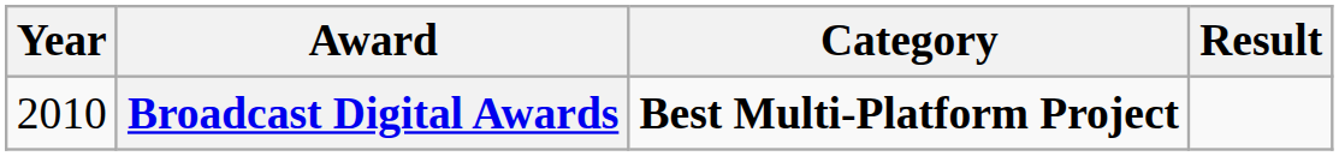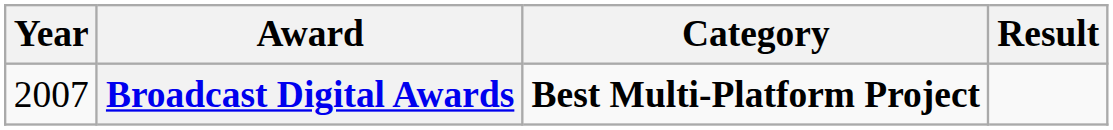Broadcast Digital Awards | Year: 2010 -> 2007
